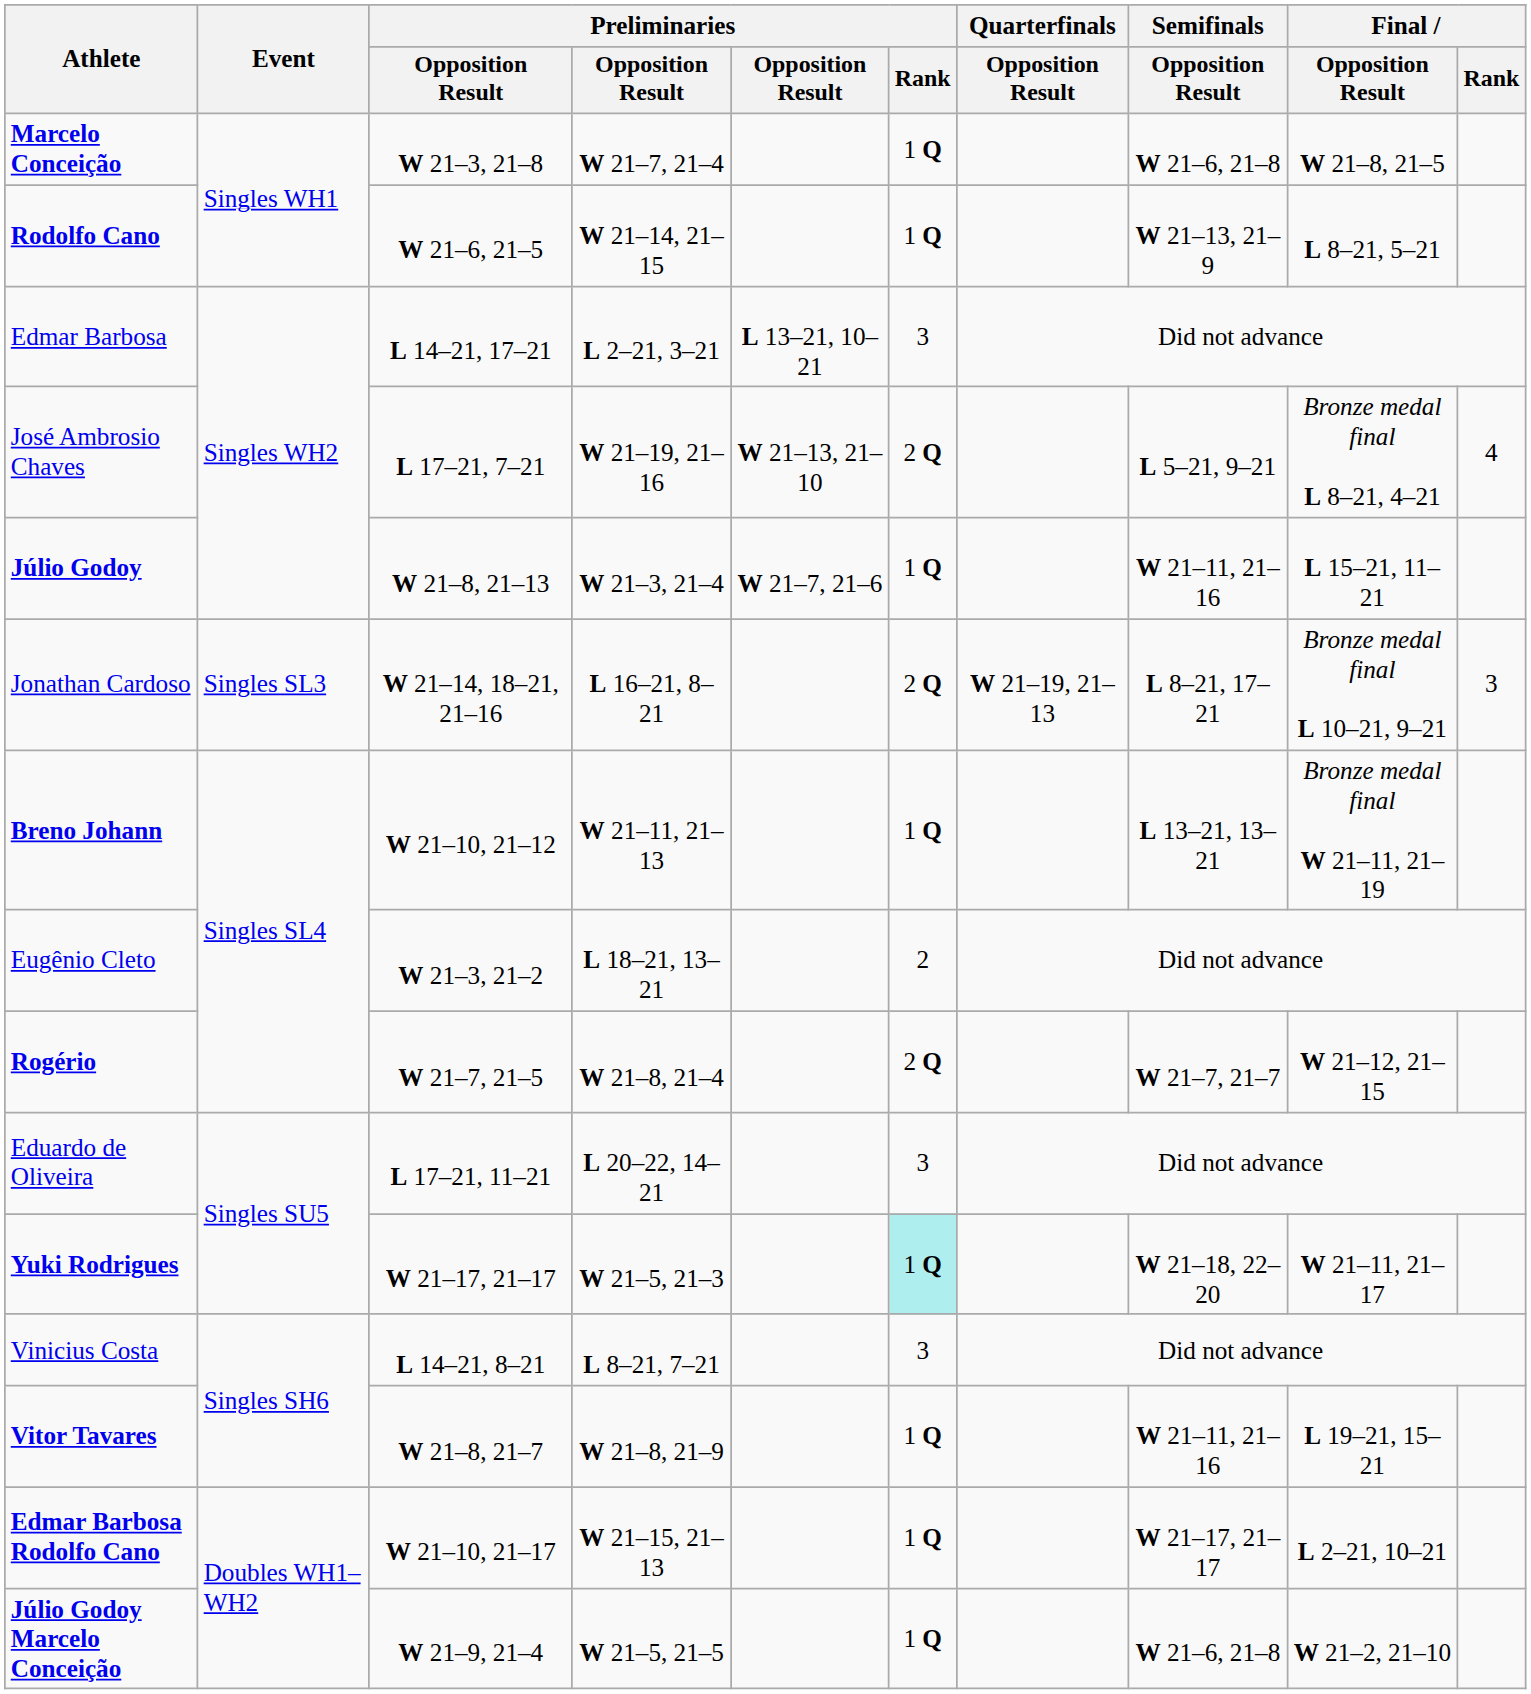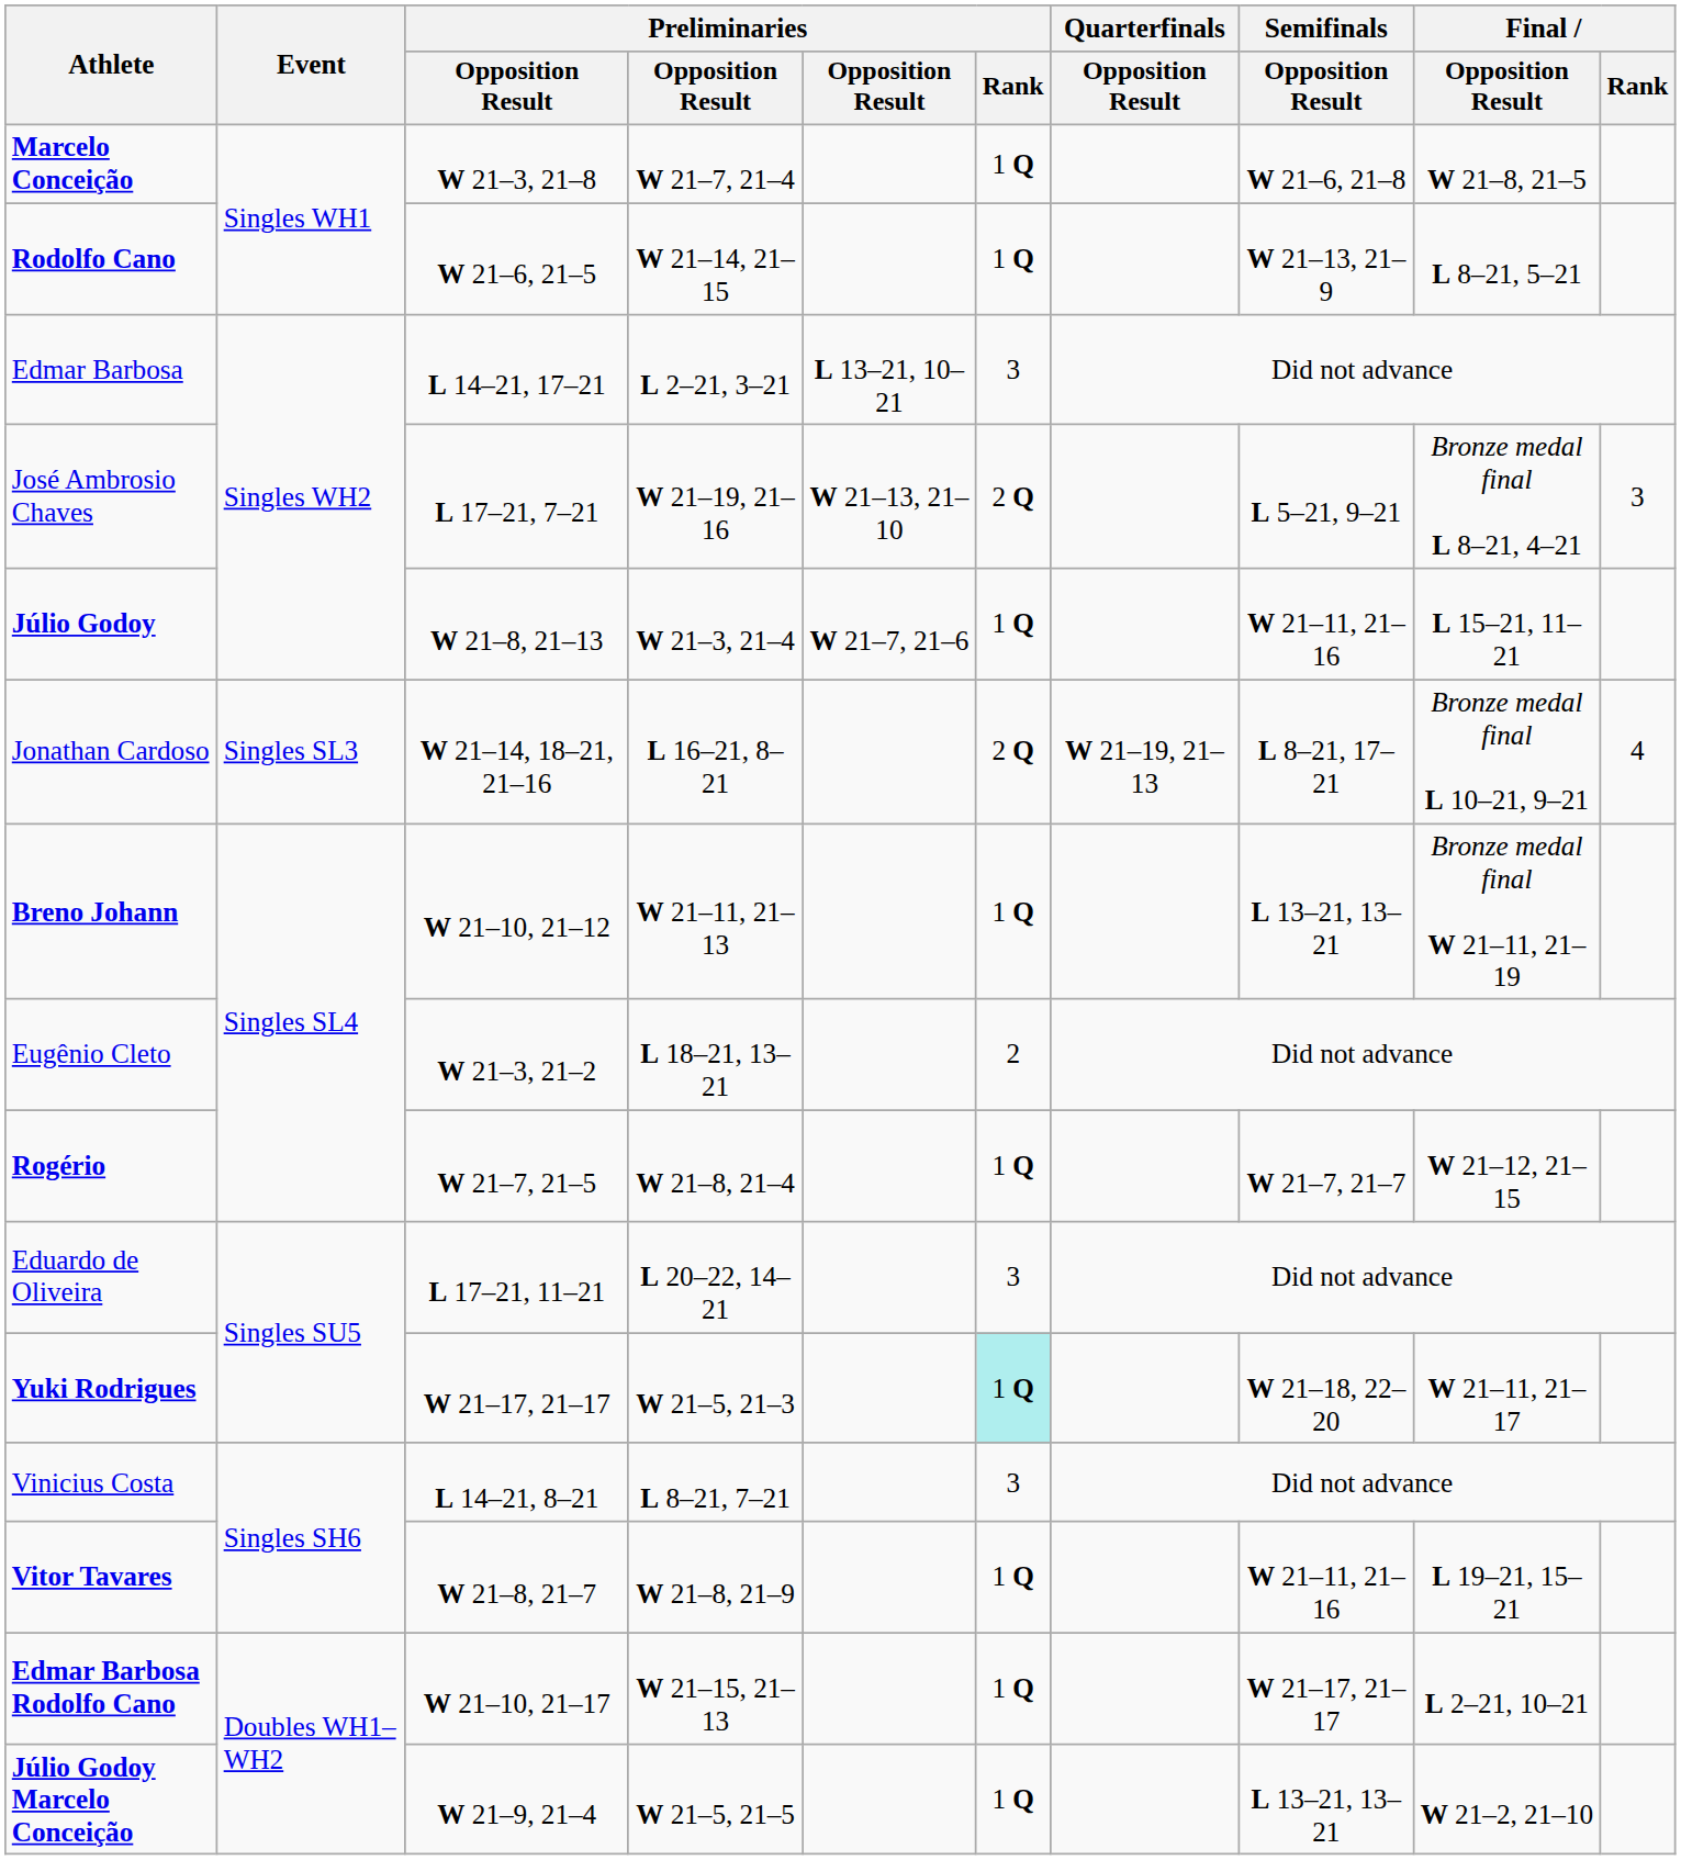José Ambrosio Chaves | Final / Rank: 4 -> 3
Jonathan Cardoso | Final / Rank: 3 -> 4
Rogério | Preliminaries / Rank: 2 Q -> 1 Q
Júlio Godoy Marcelo Conceição | Semifinals / Opposition Result: W 21–6, 21–8 -> L 13–21, 13–21
